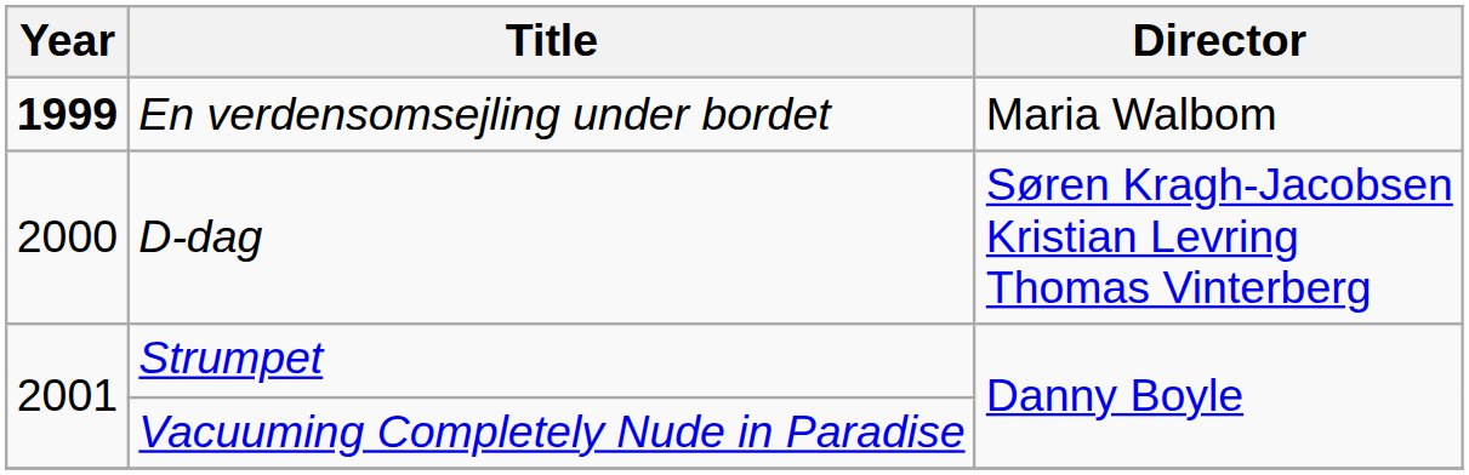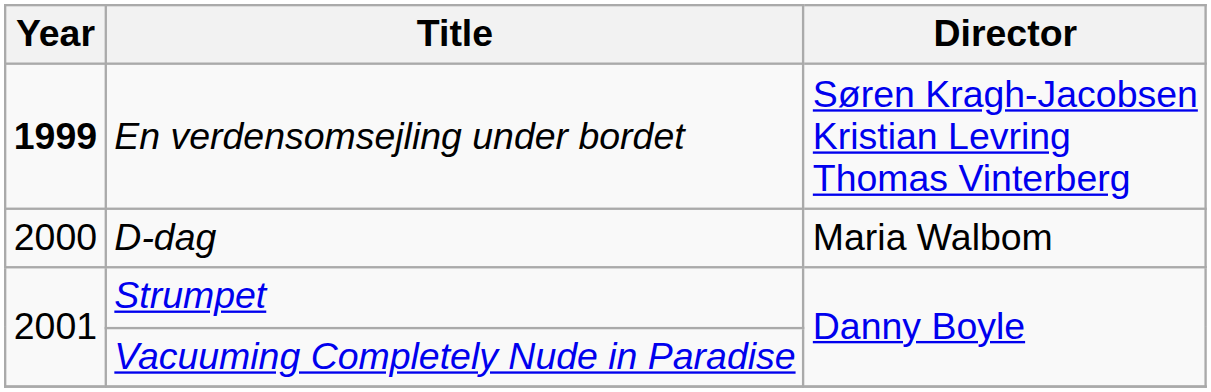En verdensomsejling under bordet | Director: Maria Walbom -> Søren Kragh-Jacobsen Kristian Levring Thomas Vinterberg
D-dag | Director: Søren Kragh-Jacobsen Kristian Levring Thomas Vinterberg -> Maria Walbom
